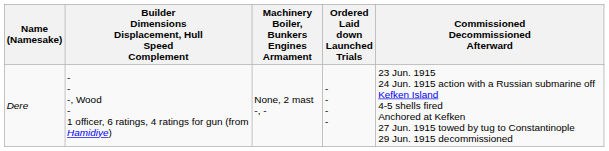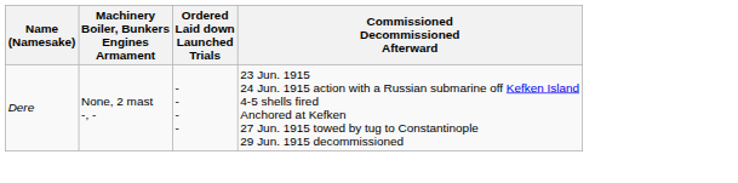- column: Builder Dimensions Displacement, Hull Speed Complement | - - -, Wood - 1 officer, 6 ratings, 4 ratings for gun (from Hamidiye)
